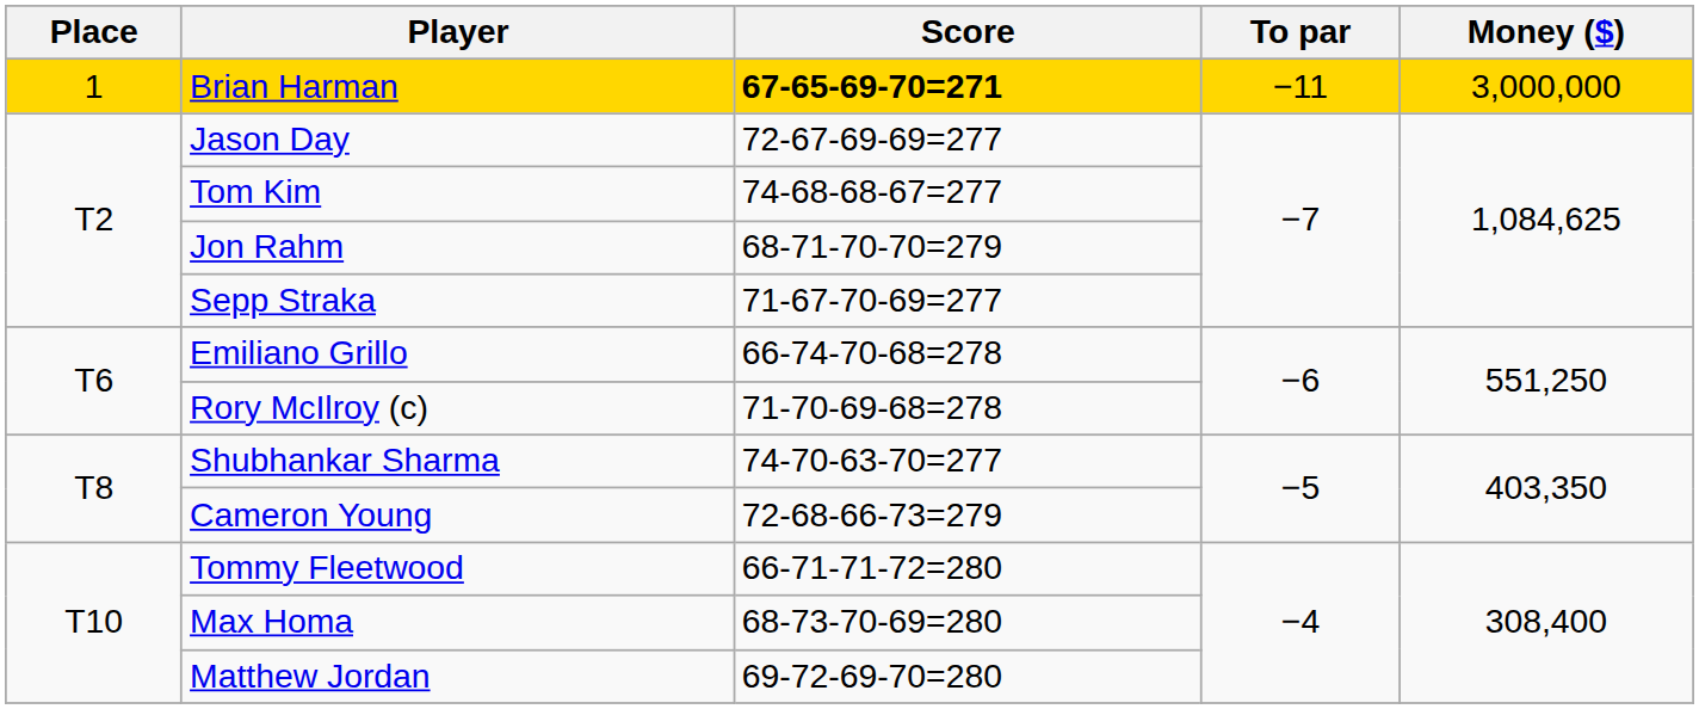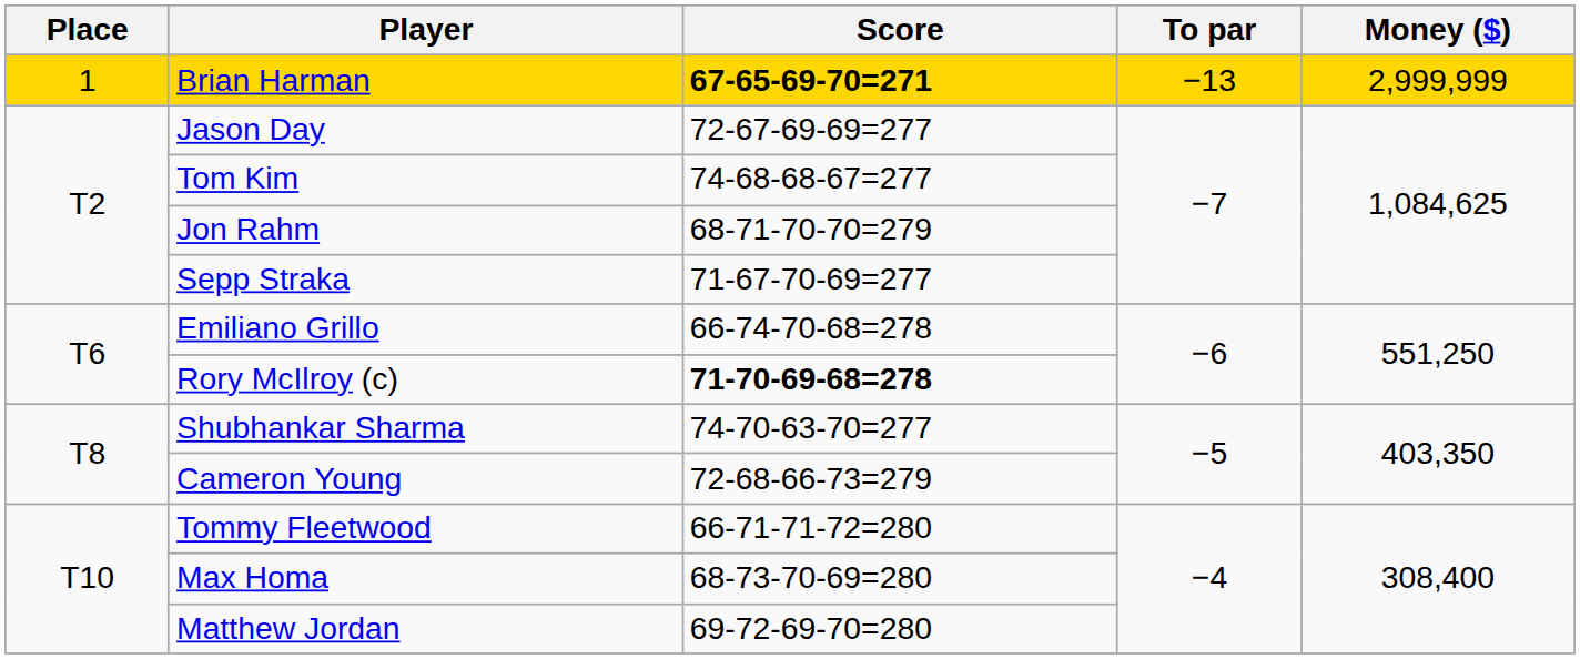Brian Harman | To par: −11 -> −13
Brian Harman | Money ($): 3,000,000 -> 2,999,999
Rory McIlroy (c) | Score: normal -> bold
